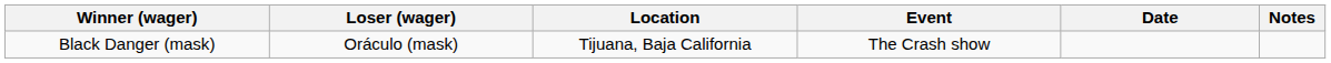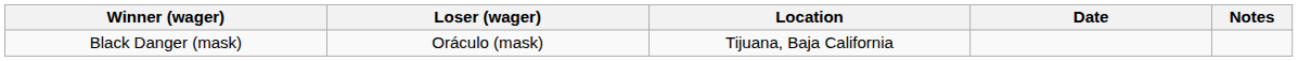- column: Event | The Crash show
